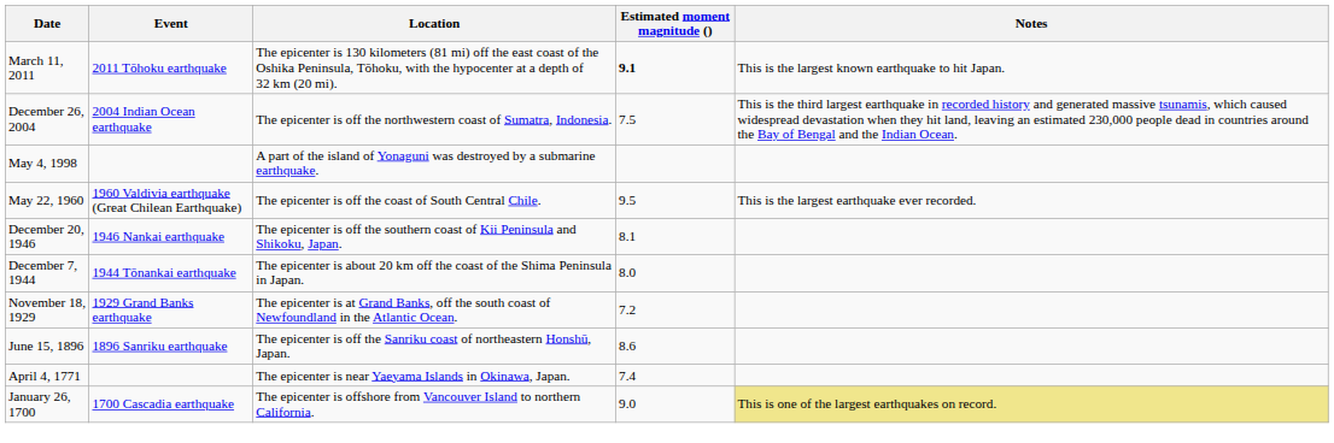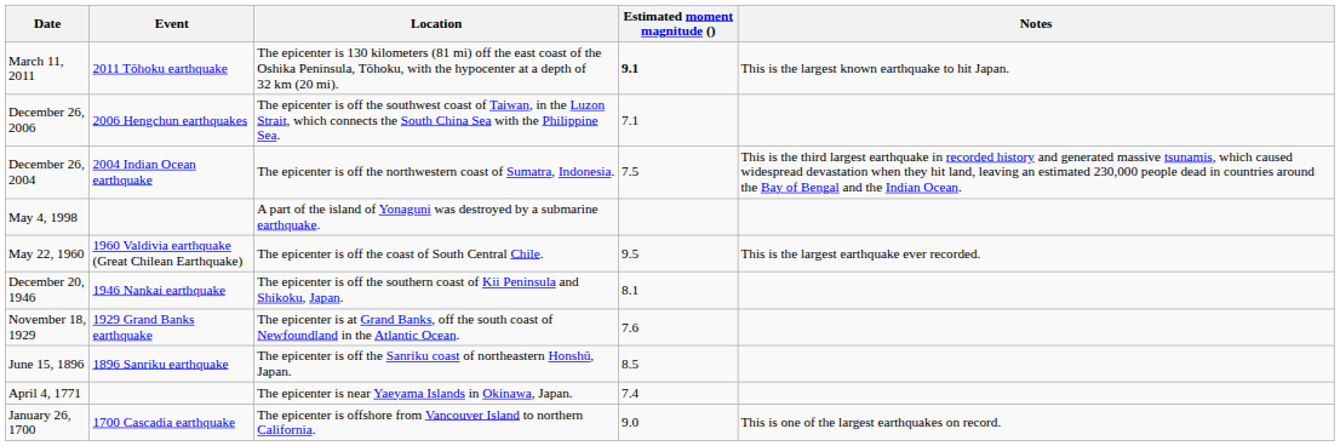+ row: December 26, 2006 | 2006 Hengchun earthquakes | The epicenter is off the southwest coast of Taiwan, in the Luzon Strait, which connects the South China Sea with the Philippine Sea. | 7.1
- row: December 7, 1944 | 1944 Tōnankai earthquake | The epicenter is about 20 km off the coast of the Shima Peninsula in Japan. | 8.0
November 18, 1929 | Estimated moment magnitude (): 7.2 -> 7.6
June 15, 1896 | Estimated moment magnitude (): 8.6 -> 8.5
January 26, 1700 | Notes: khaki background -> no background
